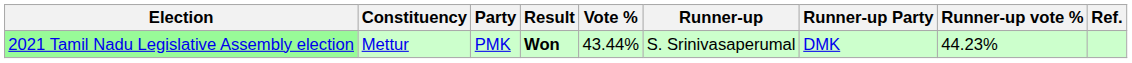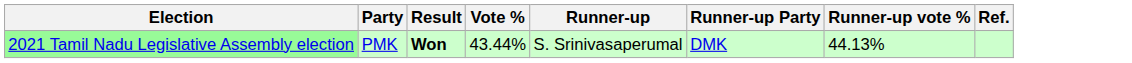- column: Constituency | Mettur
2021 Tamil Nadu Legislative Assembly election | Runner-up vote %: 44.23% -> 44.13%
